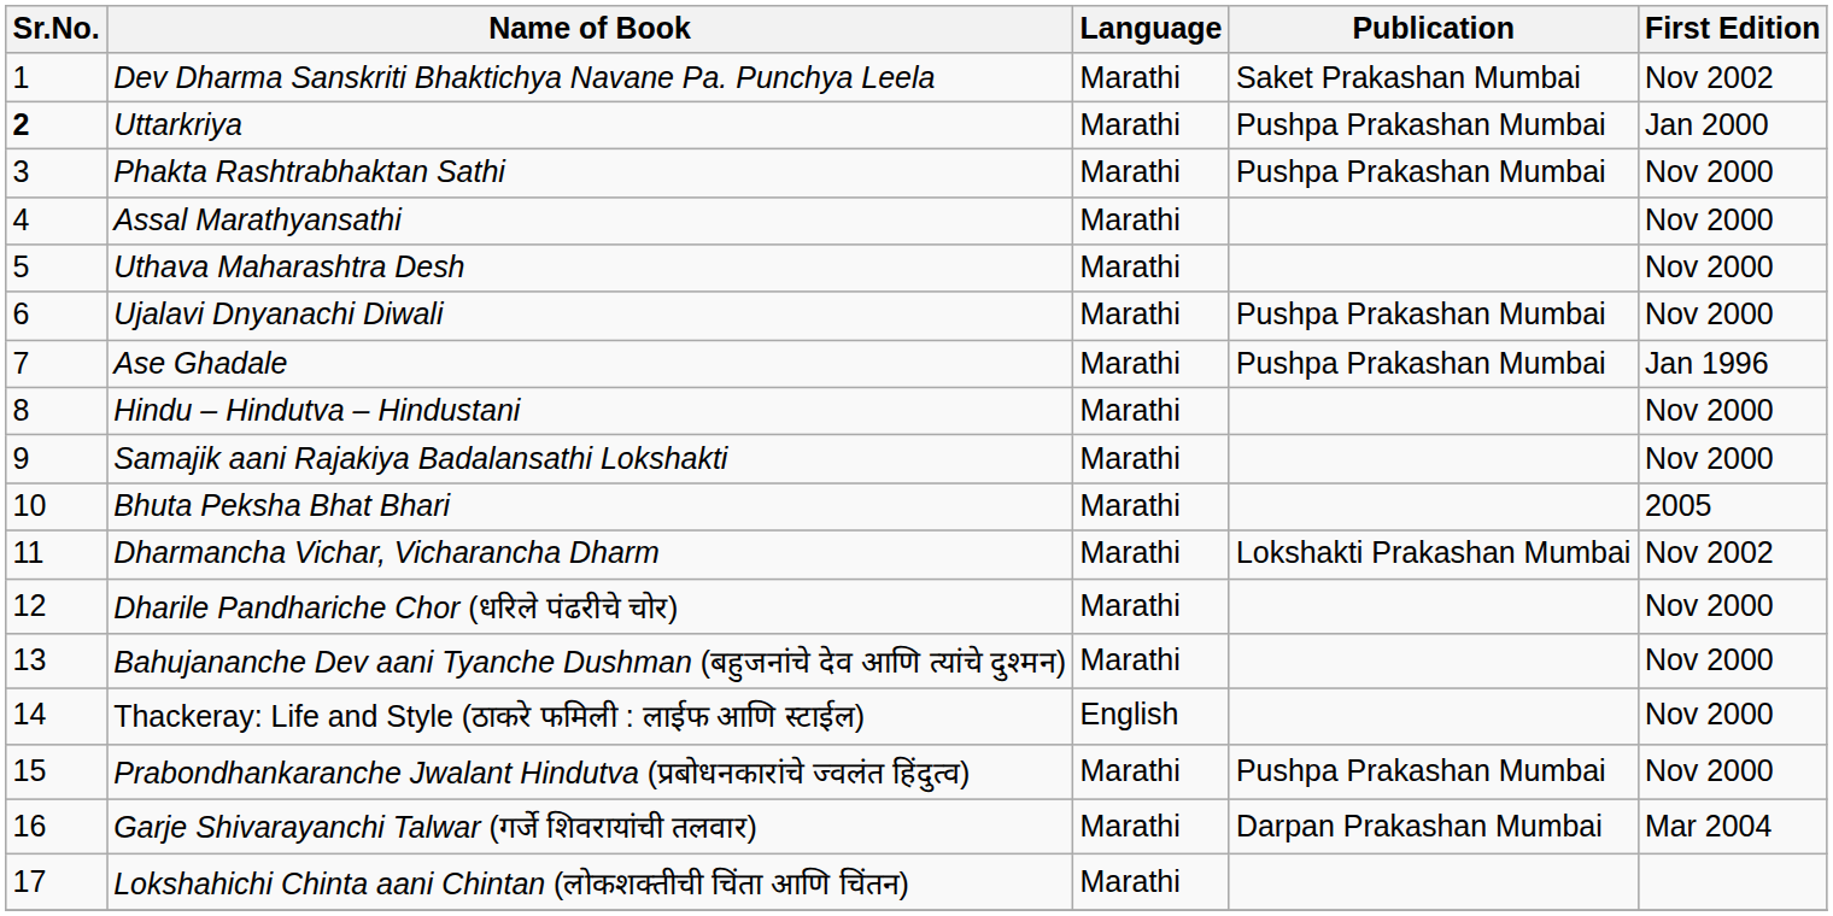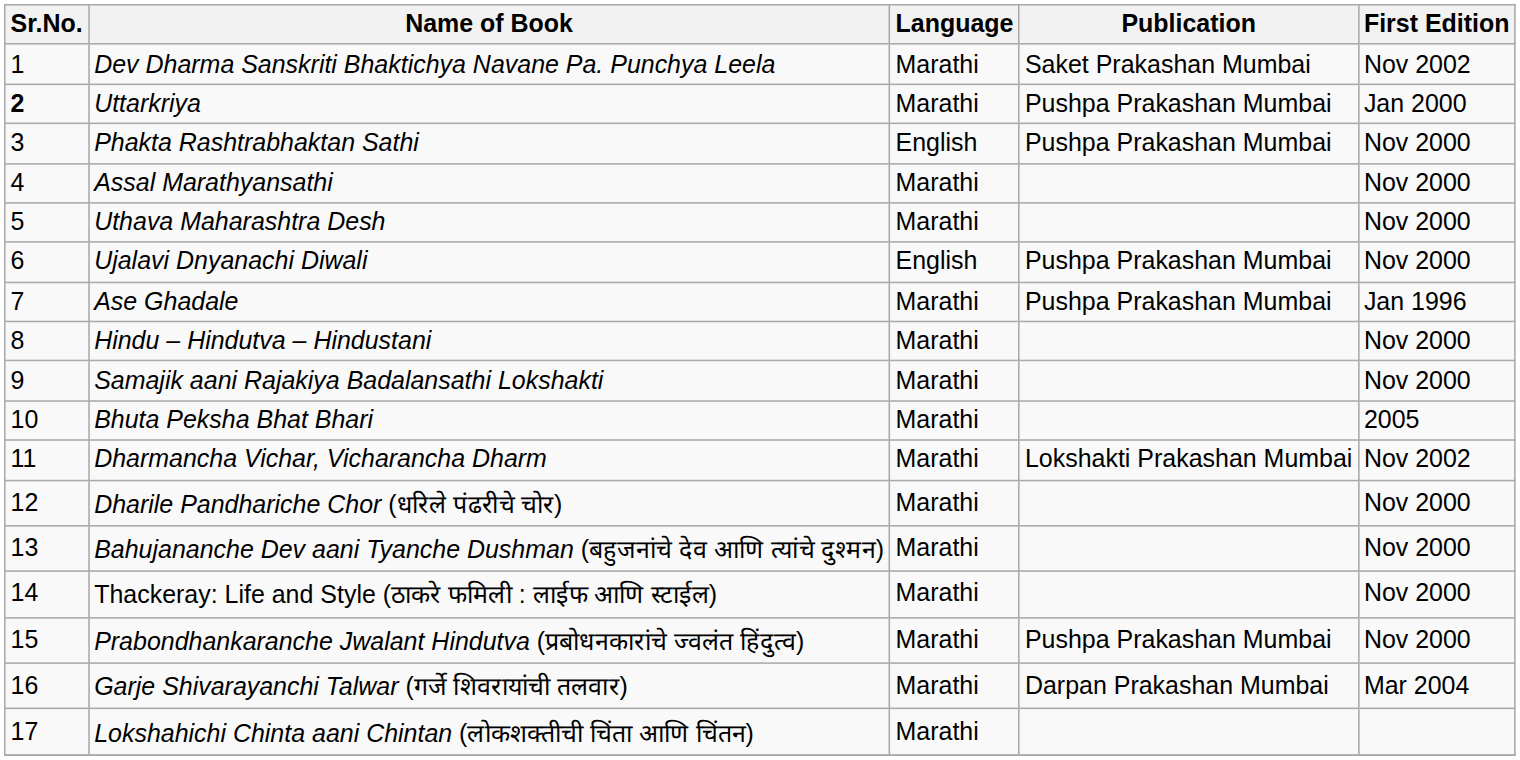Phakta Rashtrabhaktan Sathi | Language: Marathi -> English
Ujalavi Dnyanachi Diwali | Language: Marathi -> English
Thackeray: Life and Style (ठाकरे फमिली : लाईफ आणि स्टाईल) | Language: English -> Marathi
